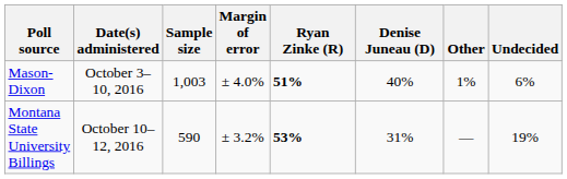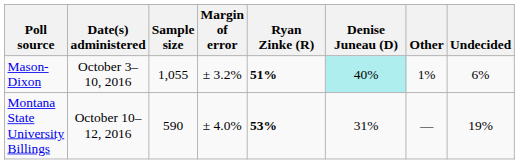Mason-Dixon | Sample size: 1,003 -> 1,055
Mason-Dixon | Margin of error: ± 4.0% -> ± 3.2%
Mason-Dixon | Denise Juneau (D): no background -> paleturquoise background
Montana State University Billings | Margin of error: ± 3.2% -> ± 4.0%
